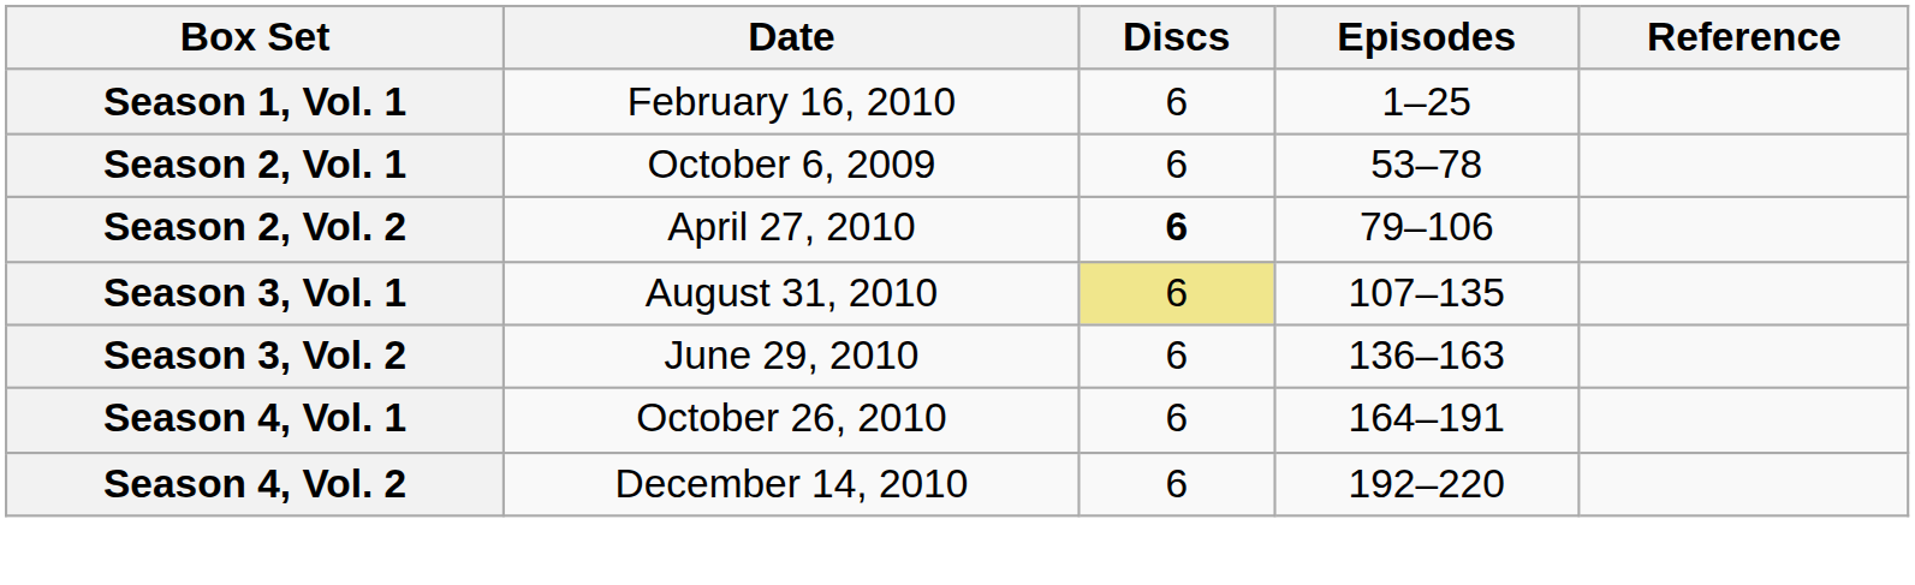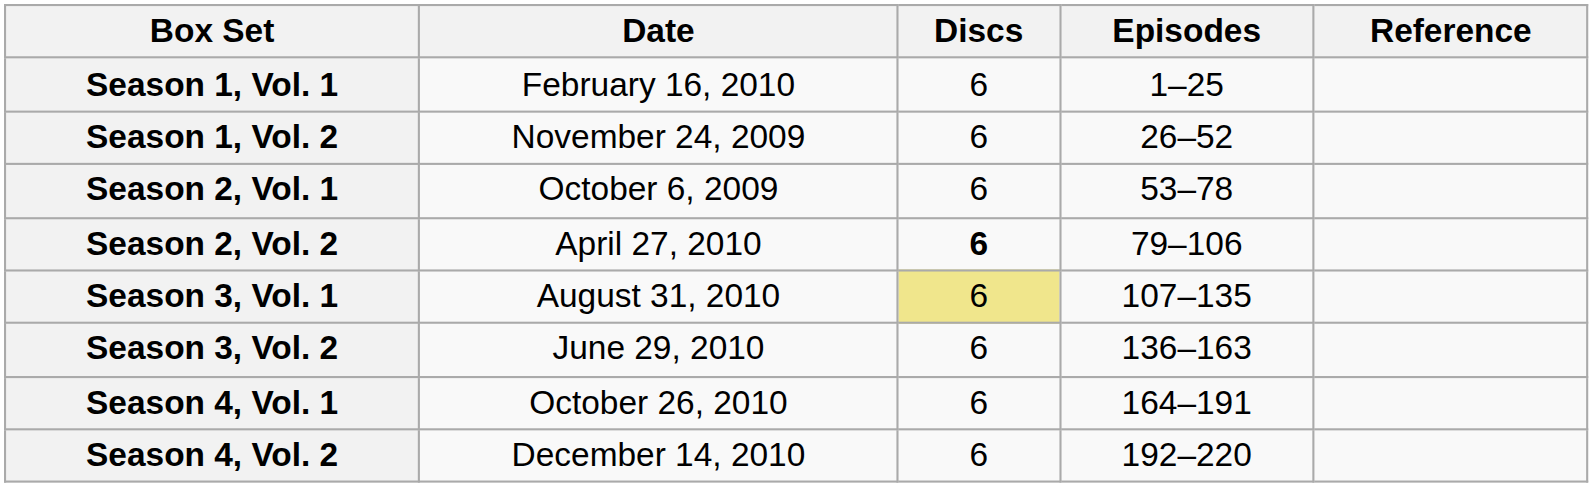+ row: Season 1, Vol. 2 | November 24, 2009 | 6 | 26–52
